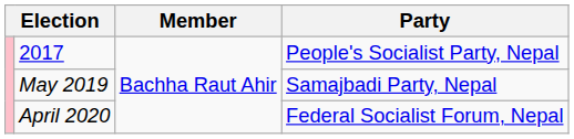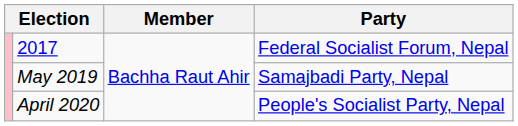2017 | Party: People's Socialist Party, Nepal -> Federal Socialist Forum, Nepal
April 2020 | Party: Federal Socialist Forum, Nepal -> People's Socialist Party, Nepal
